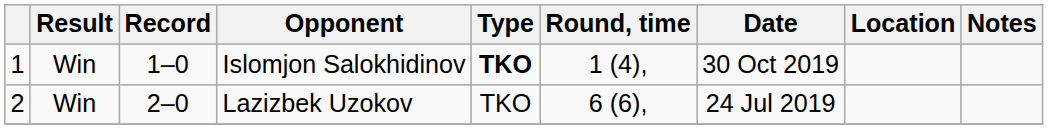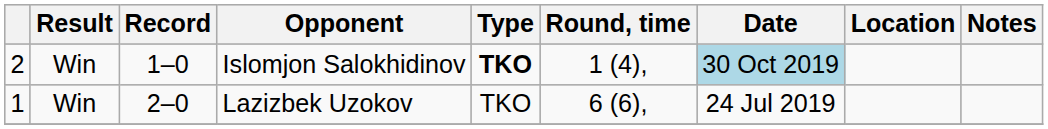Islomjon Salokhidinov | column 1: 1 -> 2
Islomjon Salokhidinov | Date: no background -> lightblue background
Lazizbek Uzokov | column 1: 2 -> 1
